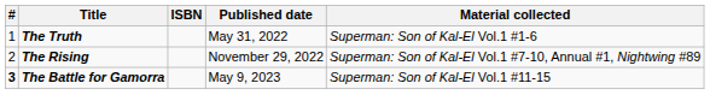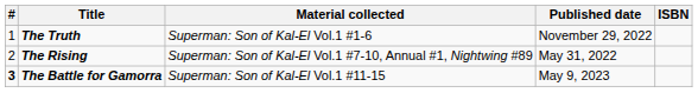columns swapped: Material collected <-> ISBN
The Truth | Published date: May 31, 2022 -> November 29, 2022
The Rising | Published date: November 29, 2022 -> May 31, 2022
